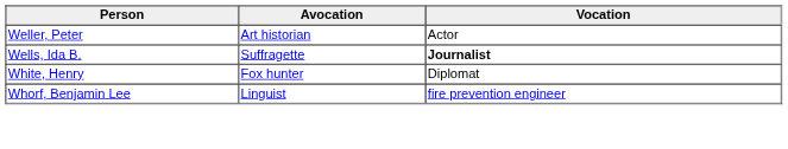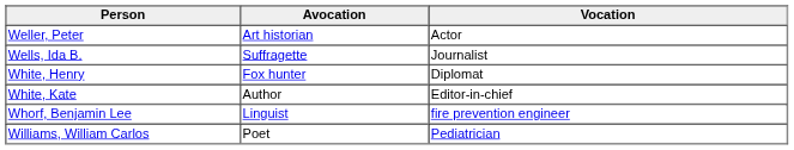Wells, Ida B. | Vocation: bold -> normal
+ row: White, Kate | Author | Editor-in-chief
+ row: Williams, William Carlos | Poet | Pediatrician
